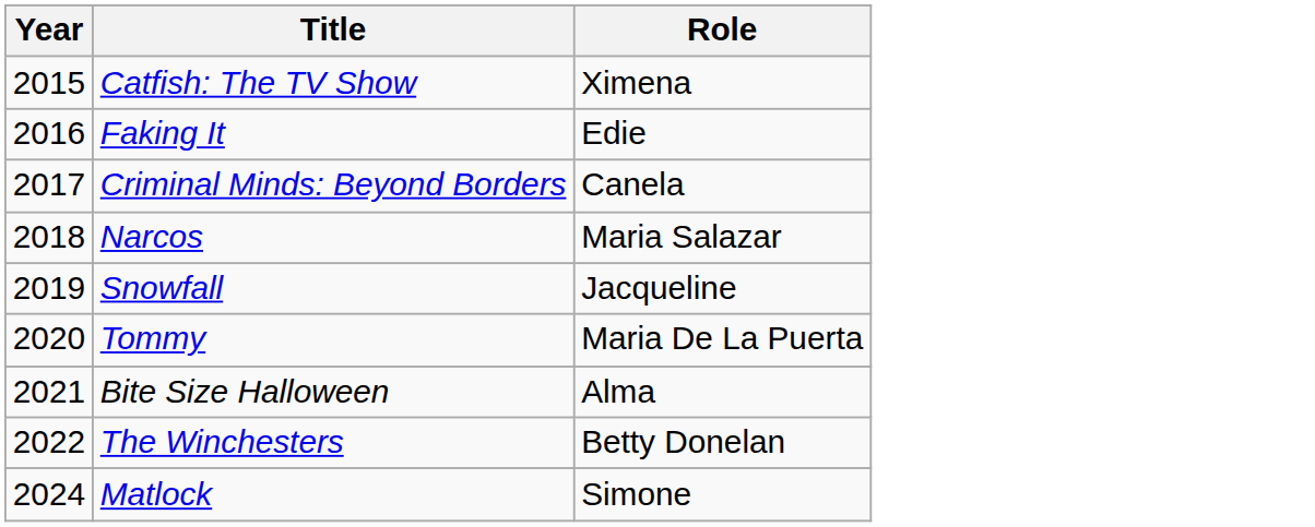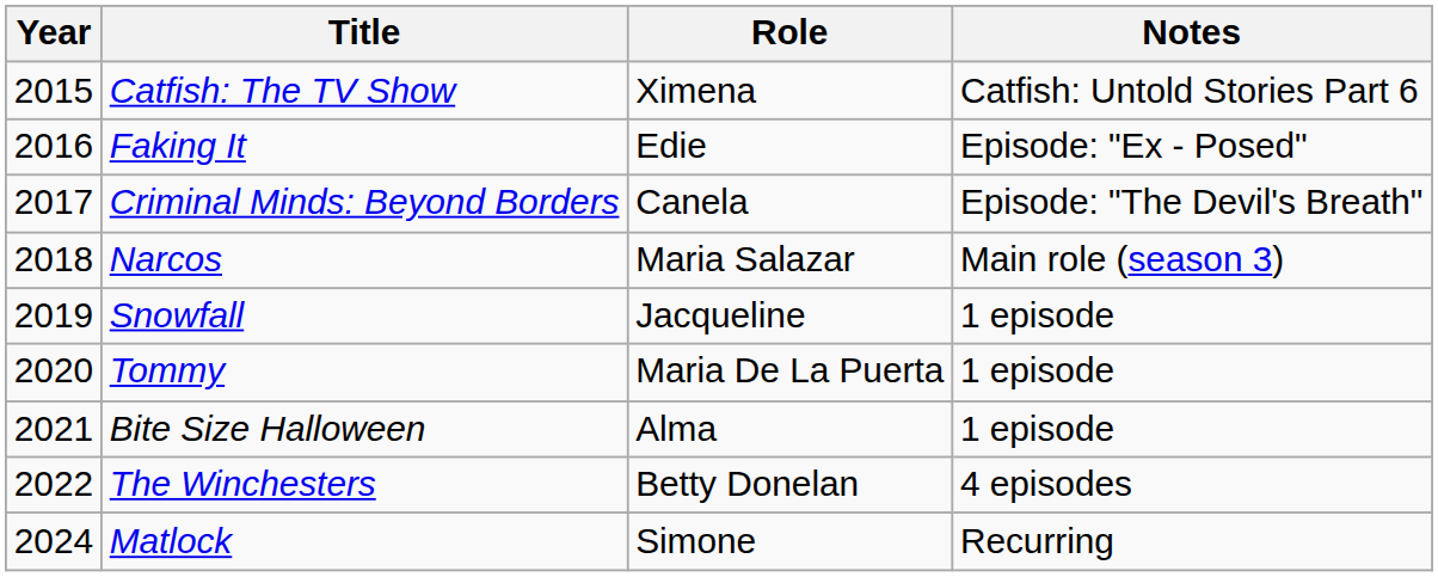+ column: Notes | Catfish: Untold Stories Part 6 | Episode: "Ex - Posed" | Episode: "The Devil's Breath" | Main role (season 3) | 1 episode | 1 episode | 1 episode | 4 episodes | Recurring
